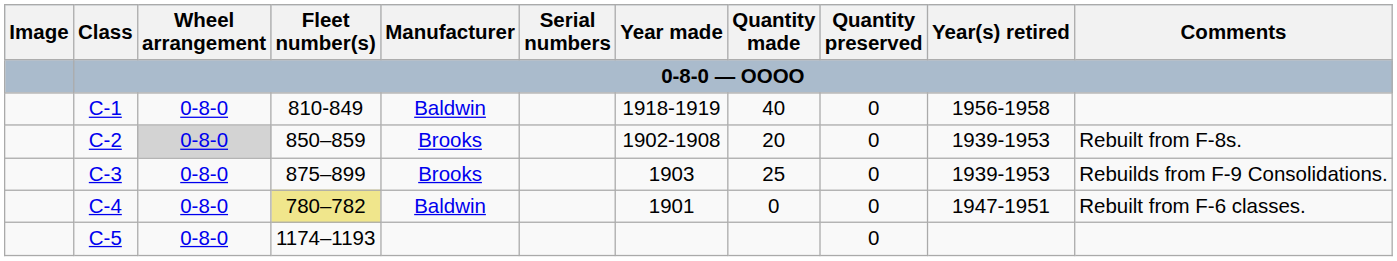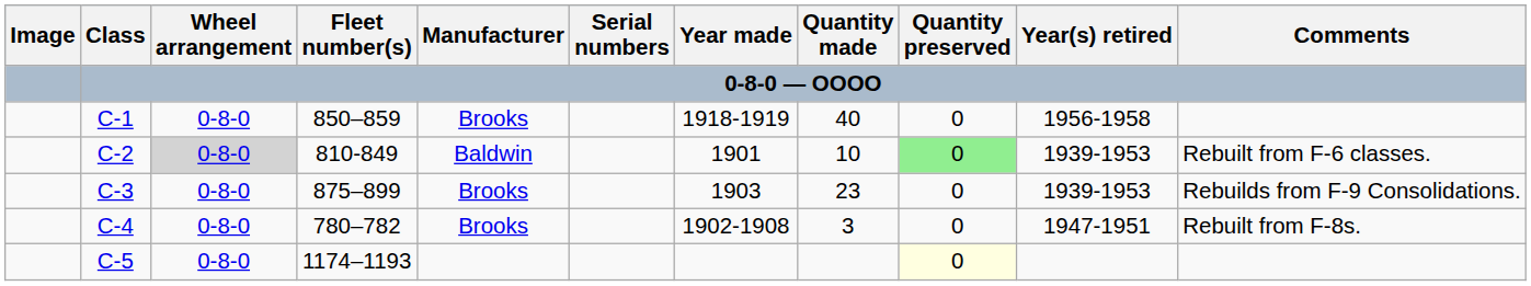C-1 | Fleet number(s): 810-849 -> 850–859
C-1 | Manufacturer: Baldwin -> Brooks
C-2 | Fleet number(s): 850–859 -> 810-849
C-2 | Manufacturer: Brooks -> Baldwin
C-2 | Year made: 1902-1908 -> 1901
C-2 | Quantity made: 20 -> 10
C-2 | Quantity preserved: no background -> lightgreen background
C-2 | Comments: Rebuilt from F-8s. -> Rebuilt from F-6 classes.
C-3 | Quantity made: 25 -> 23
C-4 | Fleet number(s): khaki background -> no background
C-4 | Manufacturer: Baldwin -> Brooks
C-4 | Year made: 1901 -> 1902-1908
C-4 | Quantity made: 0 -> 3
C-4 | Comments: Rebuilt from F-6 classes. -> Rebuilt from F-8s.
C-5 | Quantity preserved: no background -> lightyellow background
